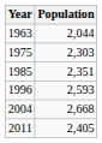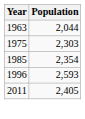1985 | Population: 2,351 -> 2,354
- row: 2004 | 2,668
